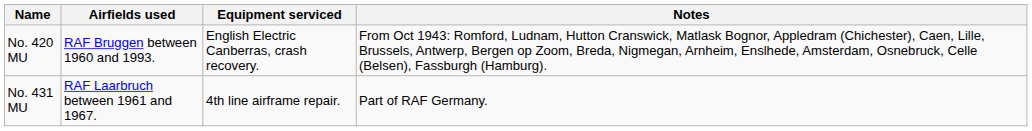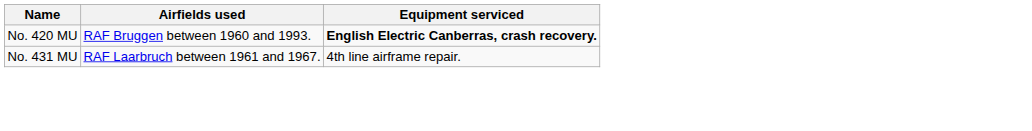- column: Notes | From Oct 1943: Romford, Ludnam, Hutton Cranswick, Matlask Bognor, Appledram (Chichester), Caen, Lille, Brussels, Antwerp, Bergen op Zoom, Breda, Nigmegan, Arnheim, Enslhede, Amsterdam, Osnebruck, Celle (Belsen), Fassburgh (Hamburg). | Part of RAF Germany.
No. 420 MU | Equipment serviced: normal -> bold
